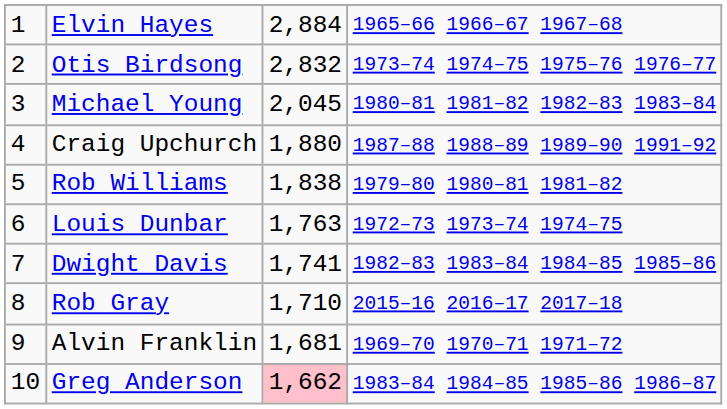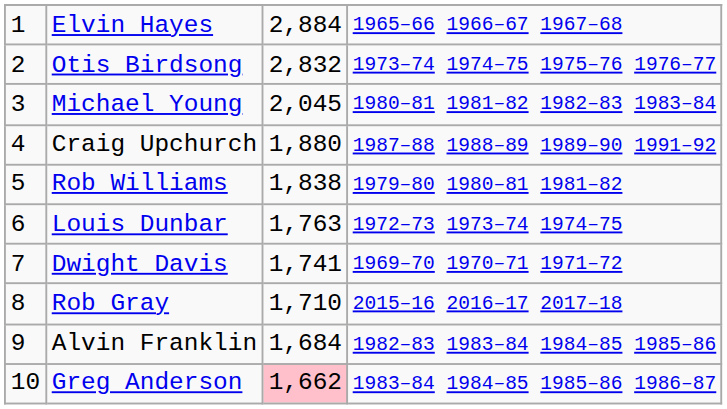Dwight Davis | column 4: 1982–83 1983–84 1984–85 1985–86 -> 1969–70 1970–71 1971–72
Alvin Franklin | column 3: 1,681 -> 1,684
Alvin Franklin | column 4: 1969–70 1970–71 1971–72 -> 1982–83 1983–84 1984–85 1985–86
